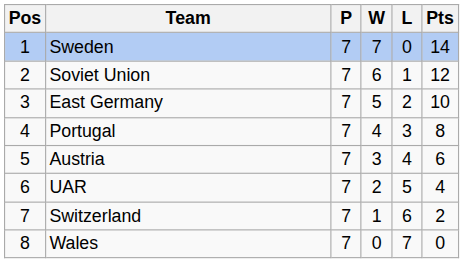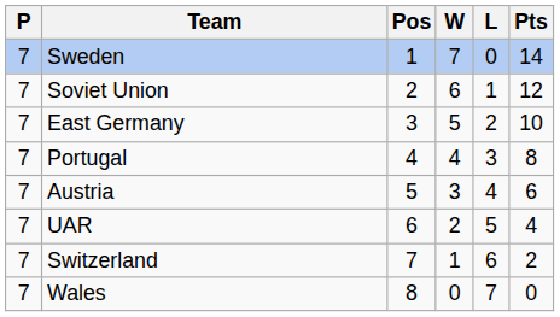columns swapped: Pos <-> P
